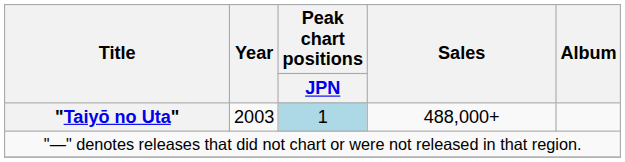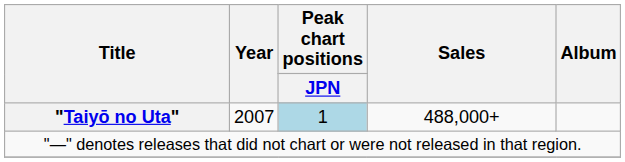"Taiyō no Uta" | Year: 2003 -> 2007
